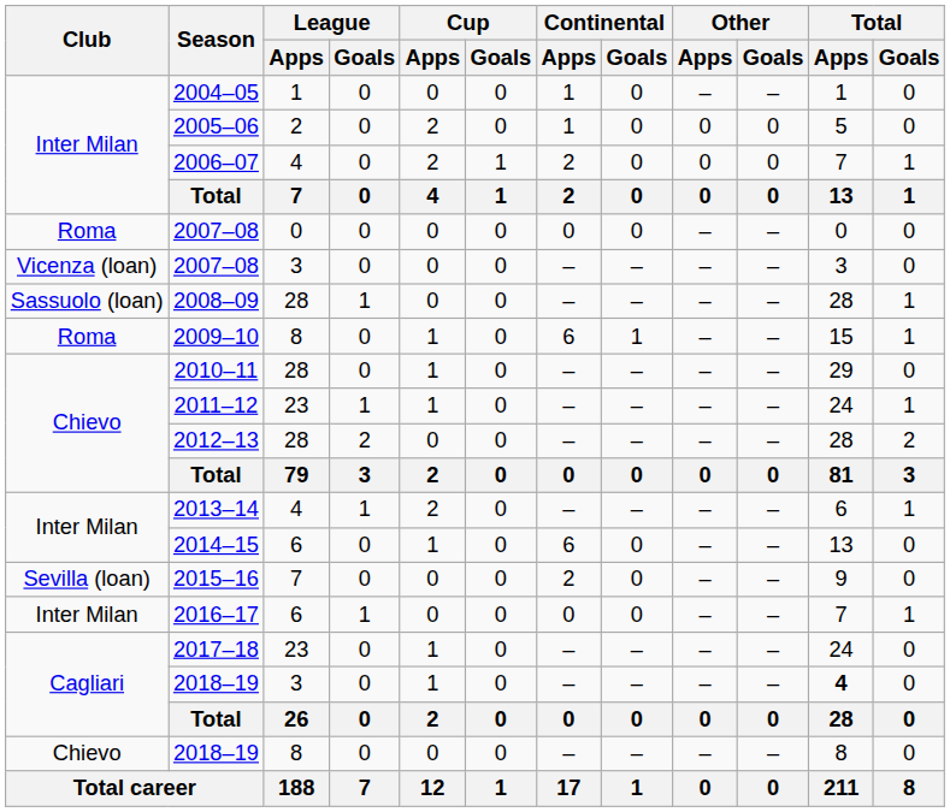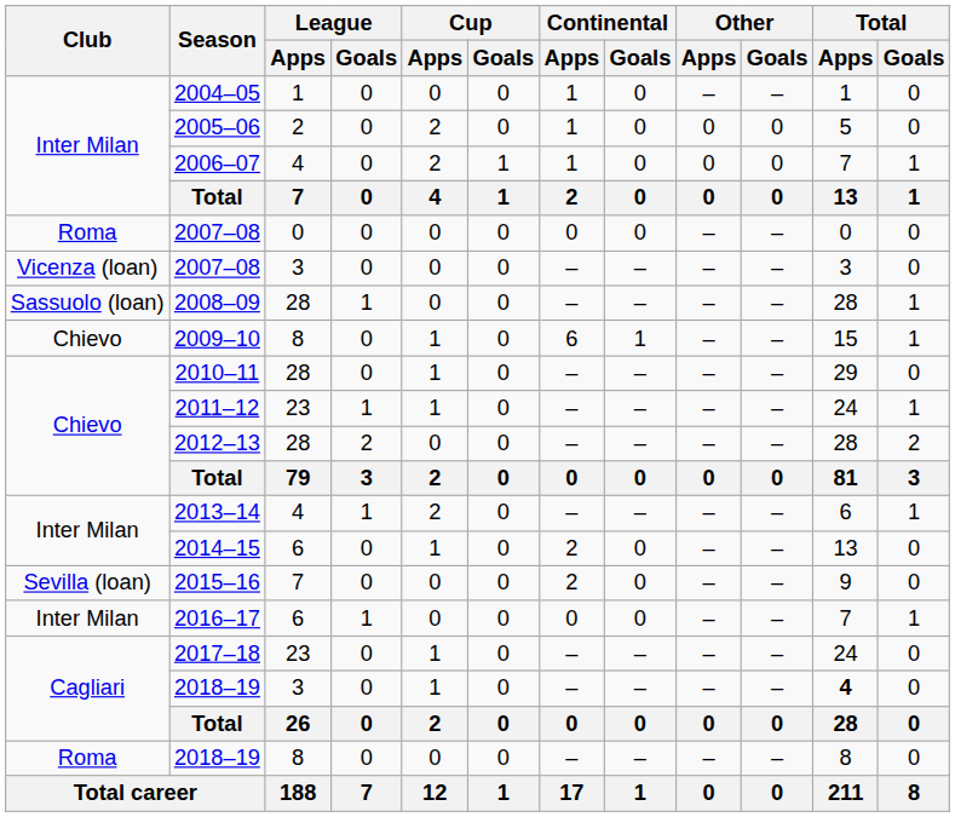2006–07 | Continental / Apps: 2 -> 1
2009–10 | Club: Roma -> Chievo
2014–15 | Continental / Apps: 6 -> 2
2018–19 / 8 | Club: Chievo -> Roma
